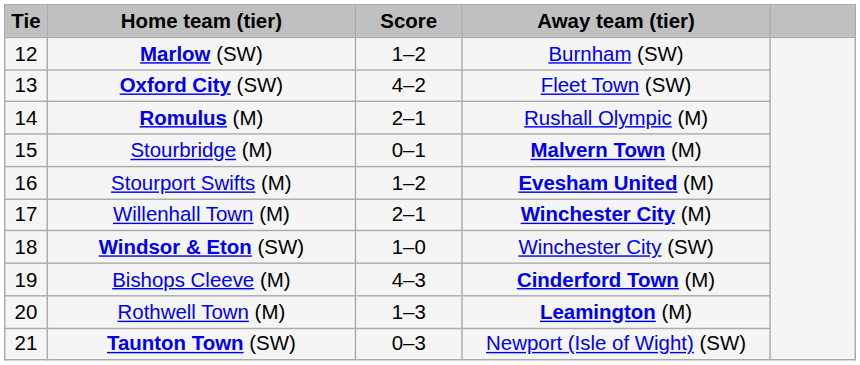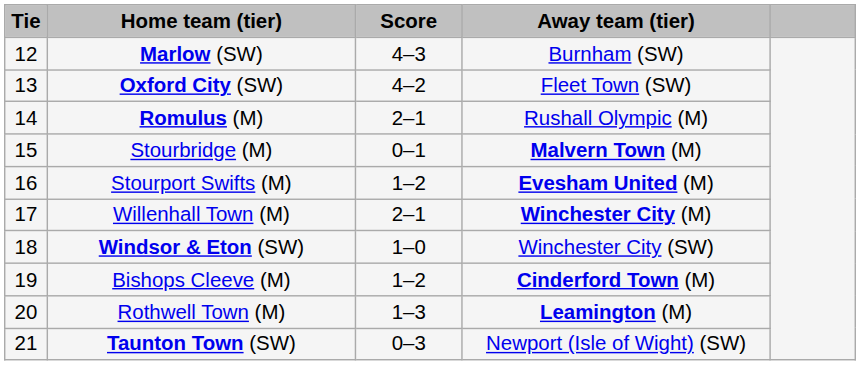Marlow (SW) | Score: 1–2 -> 4–3
Bishops Cleeve (M) | Score: 4–3 -> 1–2
